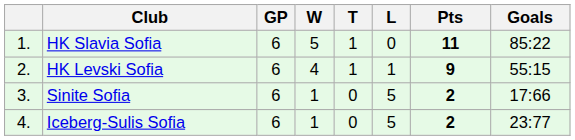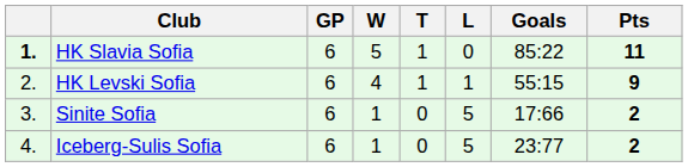columns swapped: Goals <-> Pts
HK Slavia Sofia | column 1: normal -> bold
